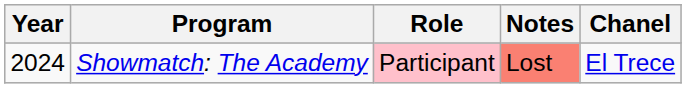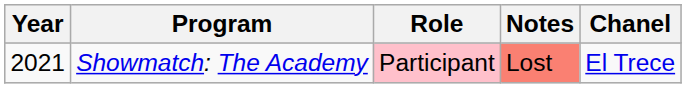Showmatch: The Academy | Year: 2024 -> 2021
